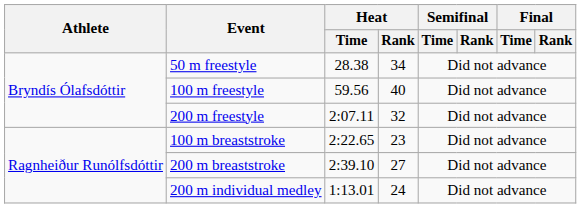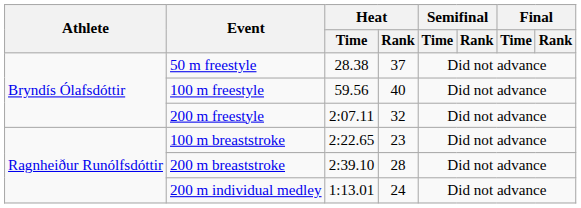50 m freestyle | Heat / Rank: 34 -> 37
200 m breaststroke | Heat / Rank: 27 -> 28
